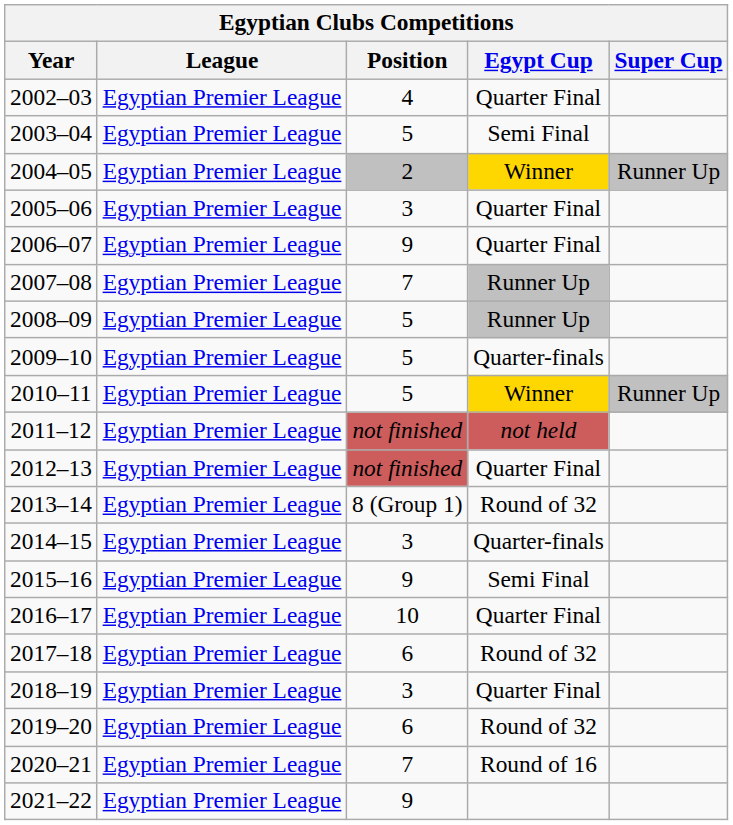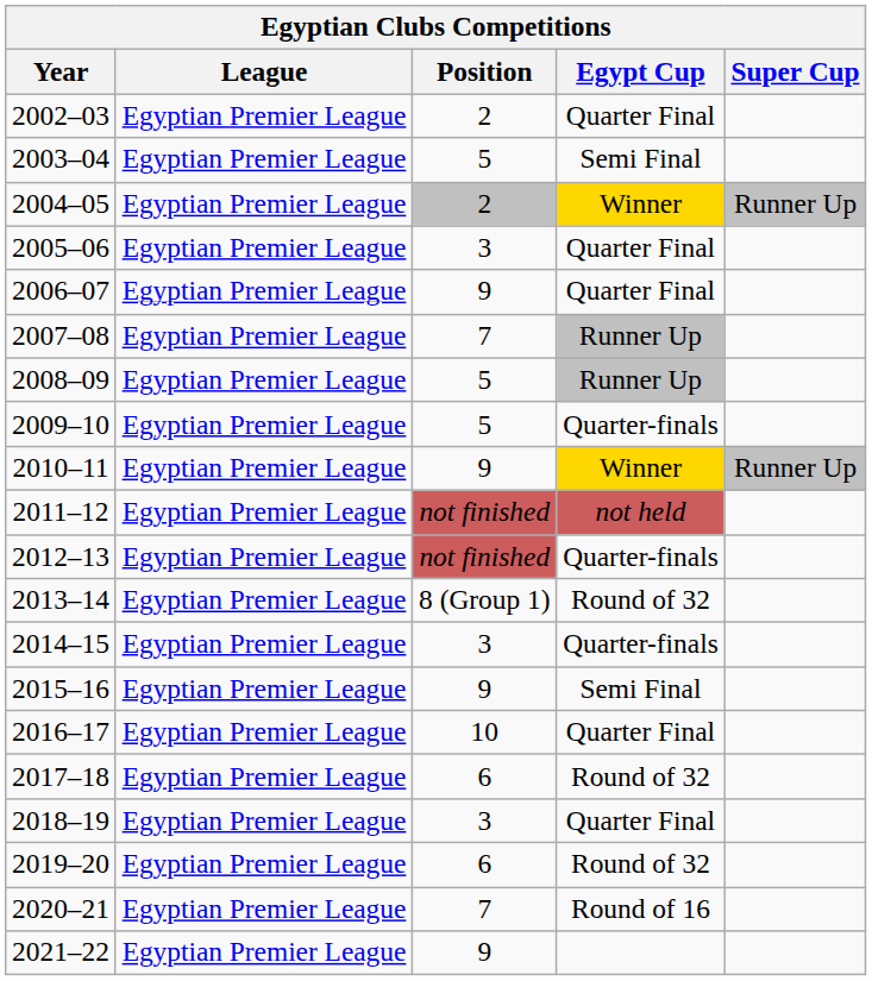2002–03 | Position: 4 -> 2
2010–11 | Position: 5 -> 9
2012–13 | Egypt Cup: Quarter Final -> Quarter-finals
